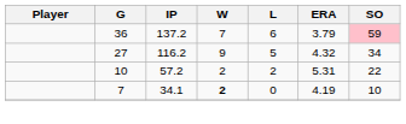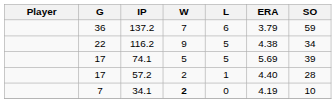137.2 | SO: pink background -> no background
116.2 | G: 27 -> 22
116.2 | ERA: 4.32 -> 4.38
+ row: 17 | 74.1 | 5 | 5 | 5.69 | 39
57.2 | G: 10 -> 17
57.2 | L: 2 -> 1
57.2 | ERA: 5.31 -> 4.40
57.2 | SO: 22 -> 28
